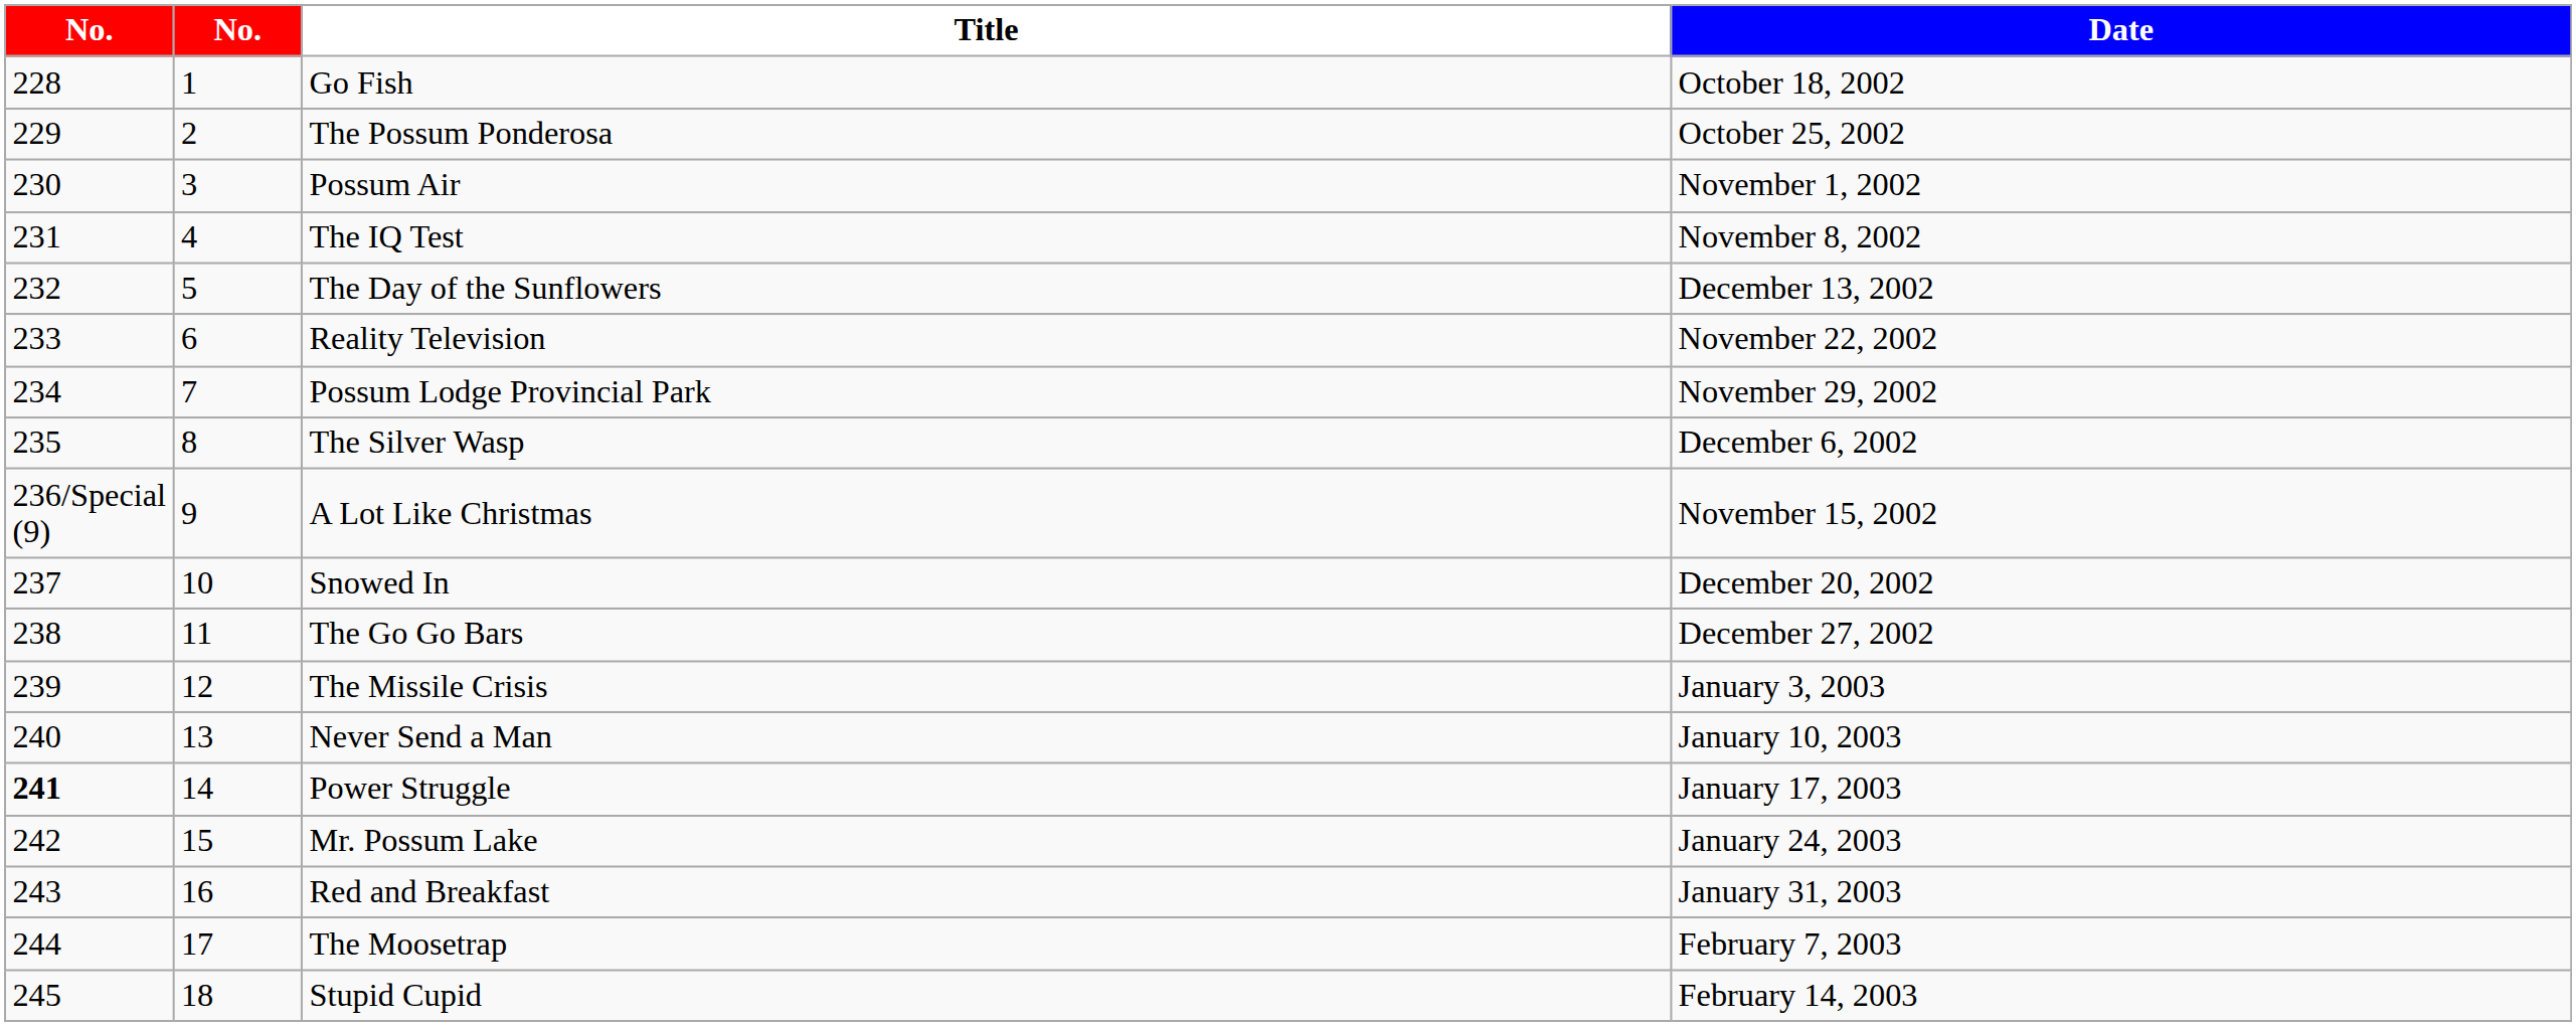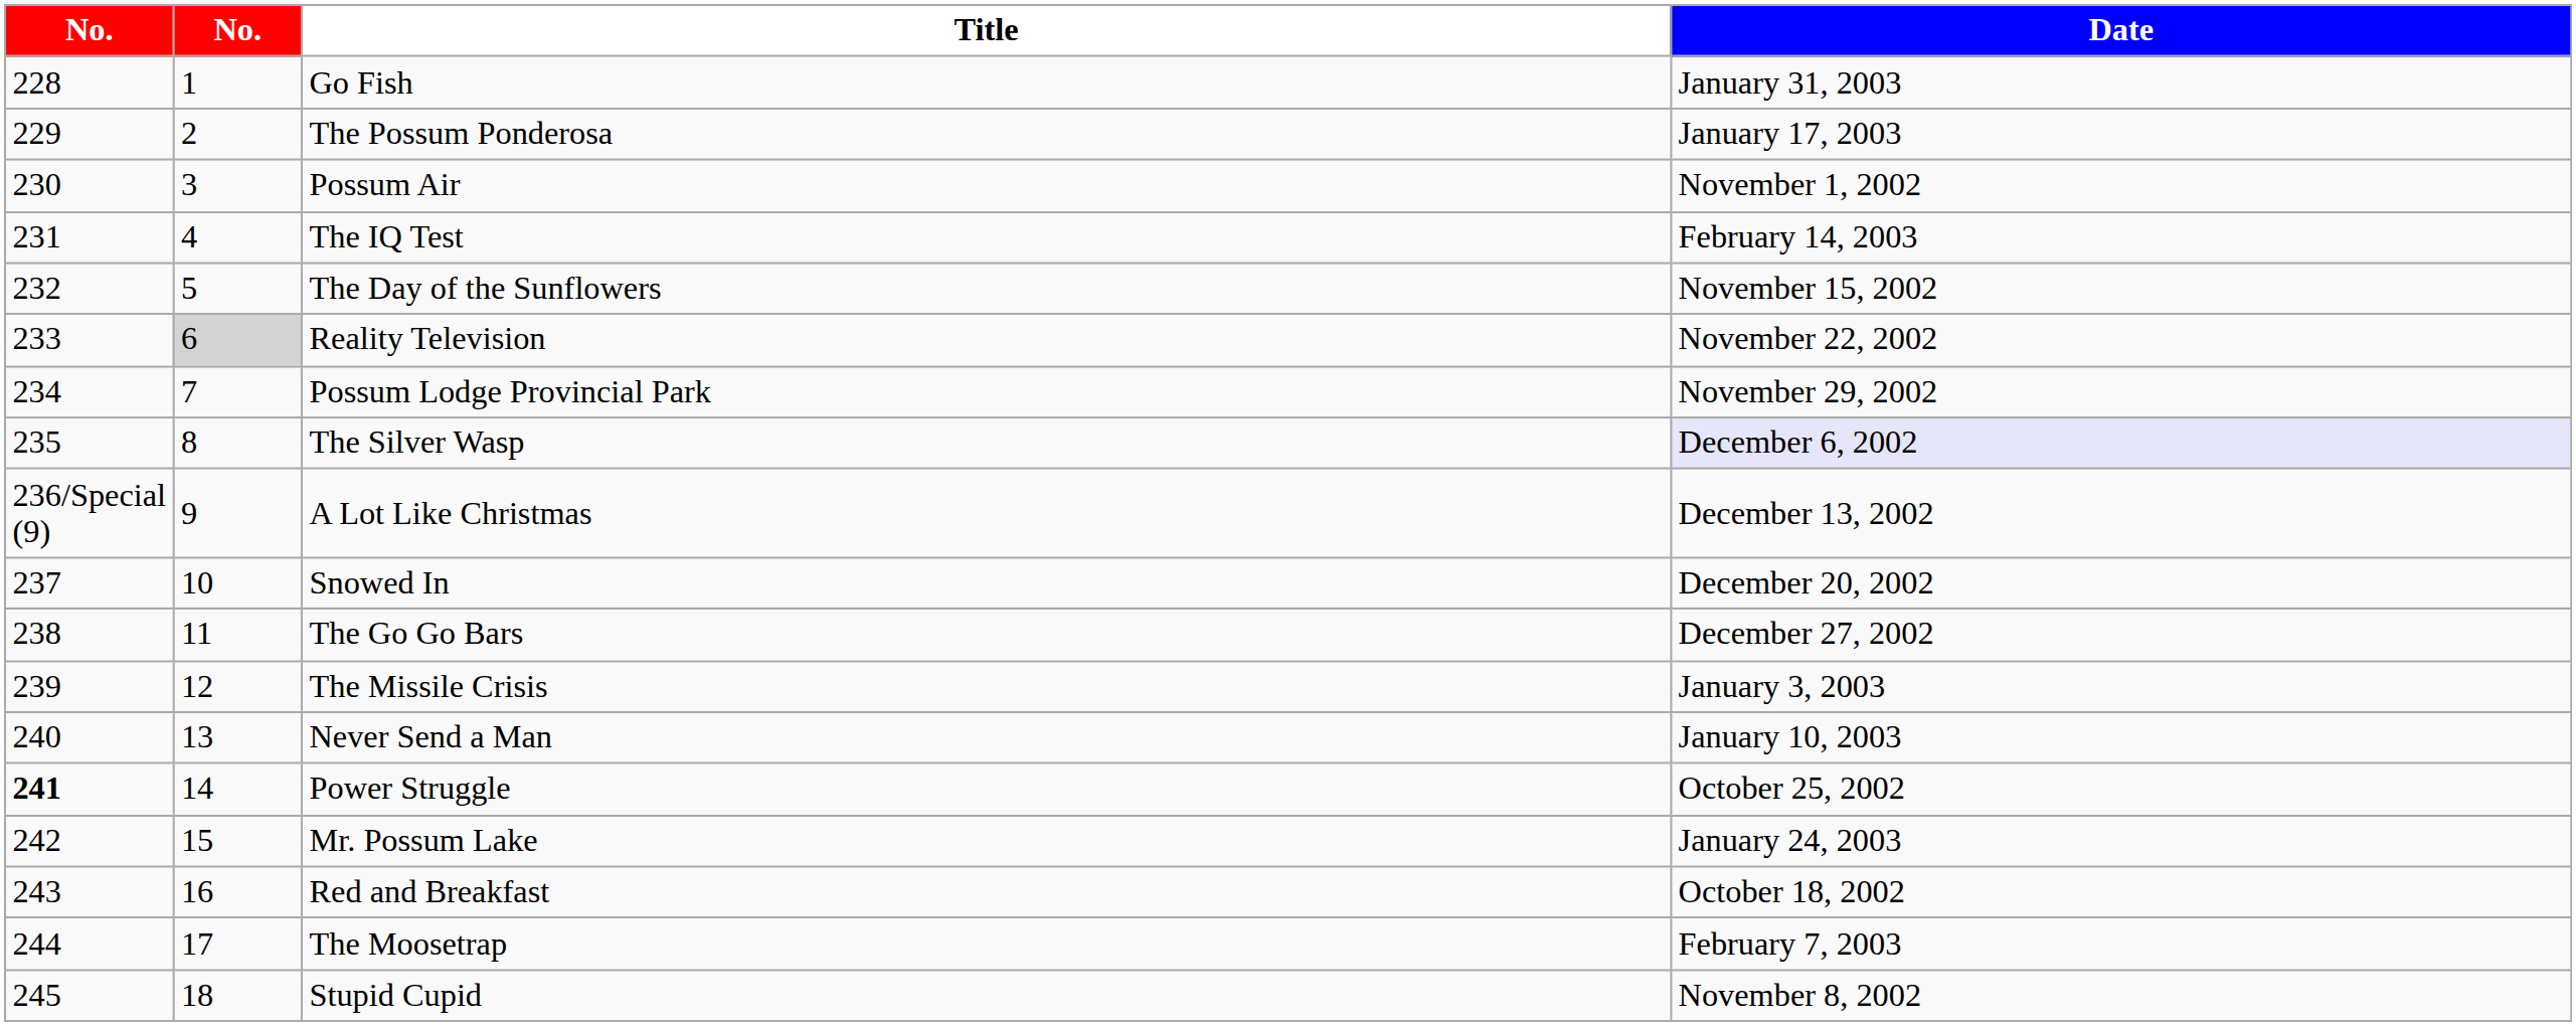Go Fish | Date: October 18, 2002 -> January 31, 2003
The Possum Ponderosa | Date: October 25, 2002 -> January 17, 2003
The IQ Test | Date: November 8, 2002 -> February 14, 2003
The Day of the Sunflowers | Date: December 13, 2002 -> November 15, 2002
Reality Television | column 2: no background -> lightgrey background
The Silver Wasp | Date: no background -> lavender background
A Lot Like Christmas | Date: November 15, 2002 -> December 13, 2002
Power Struggle | Date: January 17, 2003 -> October 25, 2002
Red and Breakfast | Date: January 31, 2003 -> October 18, 2002
Stupid Cupid | Date: February 14, 2003 -> November 8, 2002
